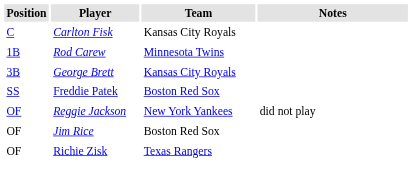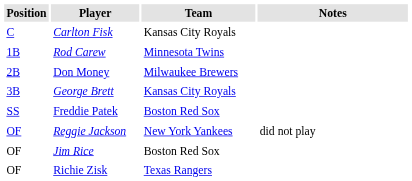+ row: 2B | Don Money | Milwaukee Brewers
